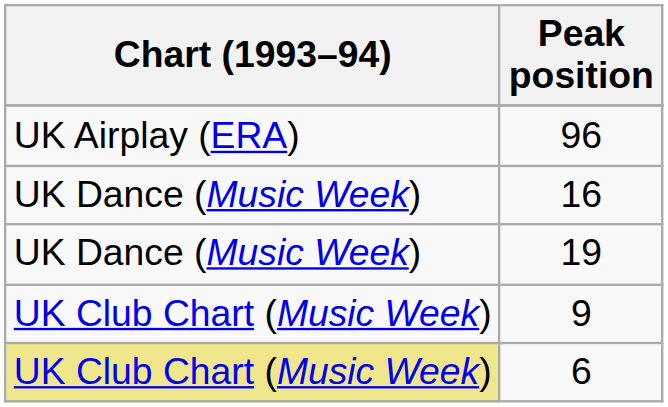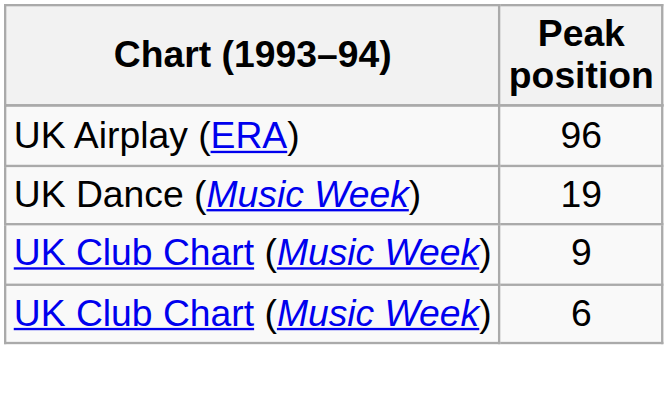- row: UK Dance (Music Week) | 16
6 | Chart (1993–94): khaki background -> no background
